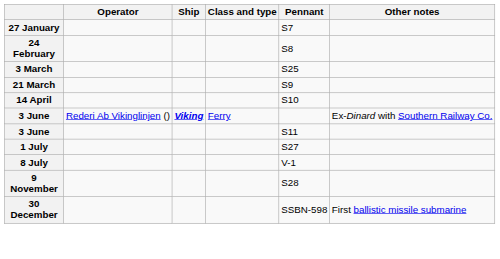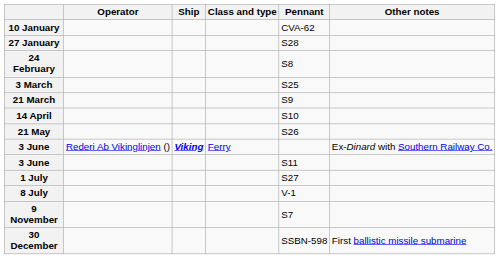+ row: 10 January | CVA-62
27 January | Pennant: S7 -> S28
+ row: 21 May | S26
9 November | Pennant: S28 -> S7
